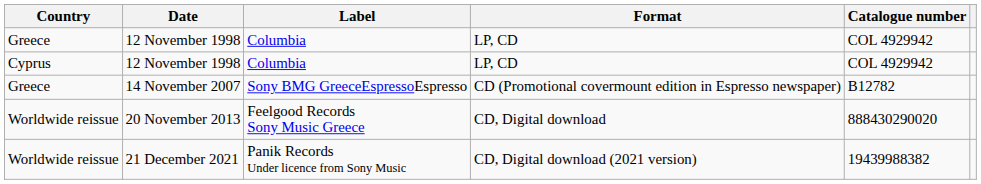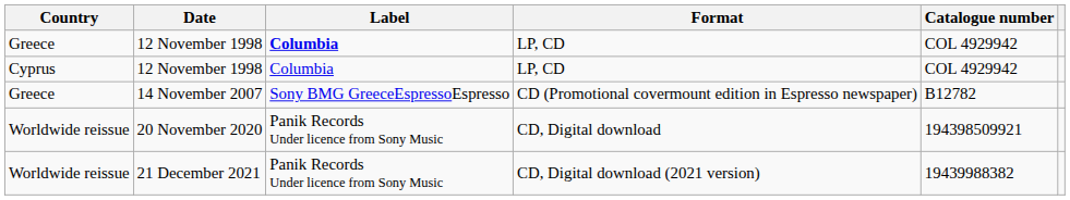Greece / 12 November 1998 | Label: normal -> bold
- row: Worldwide reissue | 20 November 2013 | Feelgood Records Sony Music Greece | CD, Digital download | 888430290020
+ row: Worldwide reissue | 20 November 2020 | Panik Records Under licence from Sony Music | CD, Digital download | 194398509921
